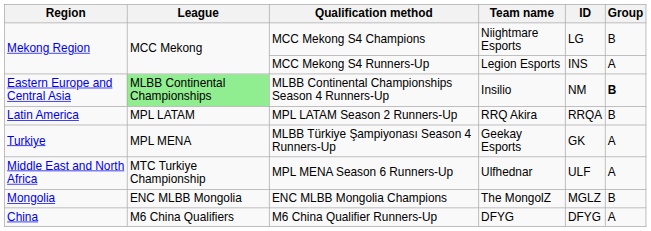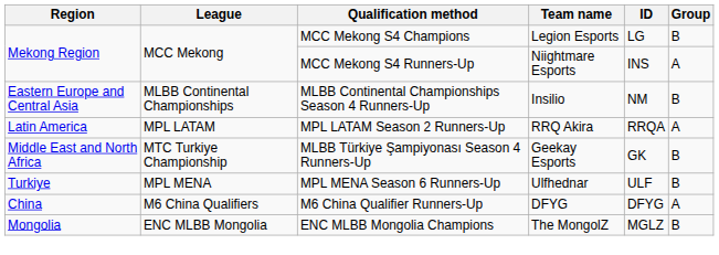MCC Mekong S4 Champions | Team name: Niightmare Esports -> Legion Esports
MCC Mekong S4 Runners-Up | Team name: Legion Esports -> Niightmare Esports
MLBB Continental Championships Season 4 Runners-Up | League: lightgreen background -> no background
MLBB Continental Championships Season 4 Runners-Up | Group: bold -> normal
MPL LATAM Season 2 Runners-Up | Group: B -> A
MLBB Türkiye Şampiyonası Season 4 Runners-Up | Region: Turkiye -> Middle East and North Africa
MLBB Türkiye Şampiyonası Season 4 Runners-Up | League: MPL MENA -> MTC Turkiye Championship
MLBB Türkiye Şampiyonası Season 4 Runners-Up | Group: A -> B
MPL MENA Season 6 Runners-Up | Region: Middle East and North Africa -> Turkiye
MPL MENA Season 6 Runners-Up | League: MTC Turkiye Championship -> MPL MENA
MPL MENA Season 6 Runners-Up | Group: A -> B
rows swapped: M6 China Qualifier Runners-Up <-> ENC MLBB Mongolia Champions
